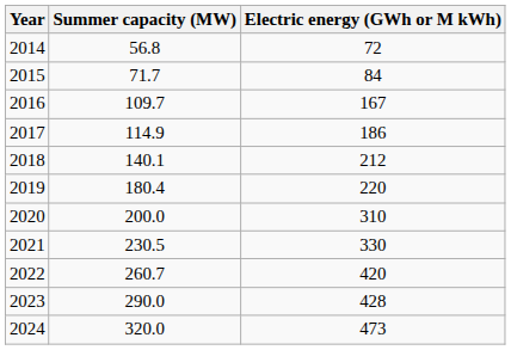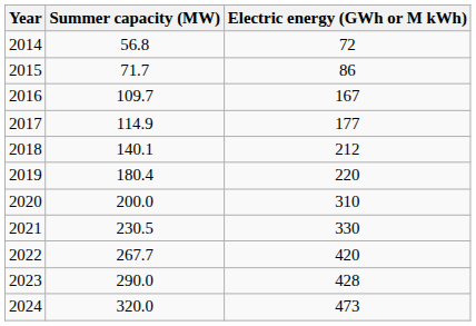2015 | Electric energy (GWh or M kWh): 84 -> 86
2017 | Electric energy (GWh or M kWh): 186 -> 177
2022 | Summer capacity (MW): 260.7 -> 267.7
